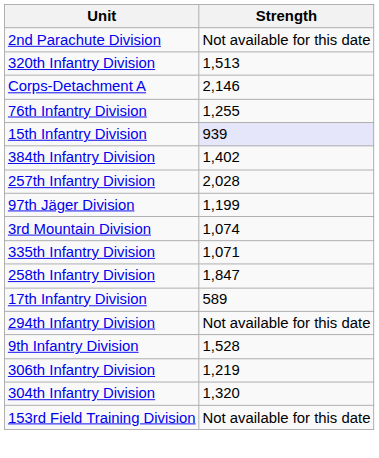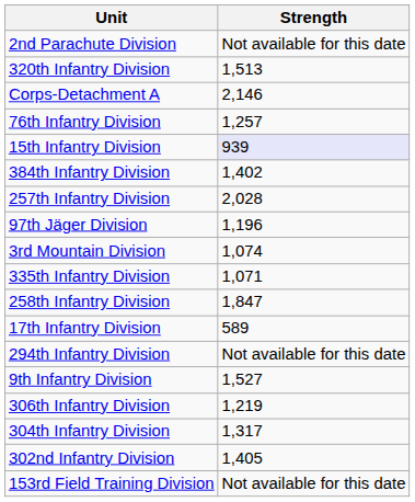76th Infantry Division | Strength: 1,255 -> 1,257
97th Jäger Division | Strength: 1,199 -> 1,196
9th Infantry Division | Strength: 1,528 -> 1,527
304th Infantry Division | Strength: 1,320 -> 1,317
+ row: 302nd Infantry Division | 1,405
